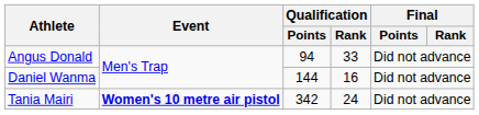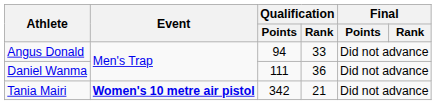Daniel Wanma | Qualification / Points: 144 -> 111
Daniel Wanma | Qualification / Rank: 16 -> 36
Tania Mairi | Qualification / Rank: 24 -> 21
